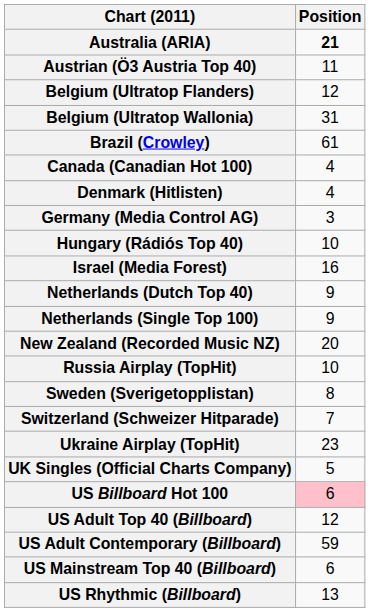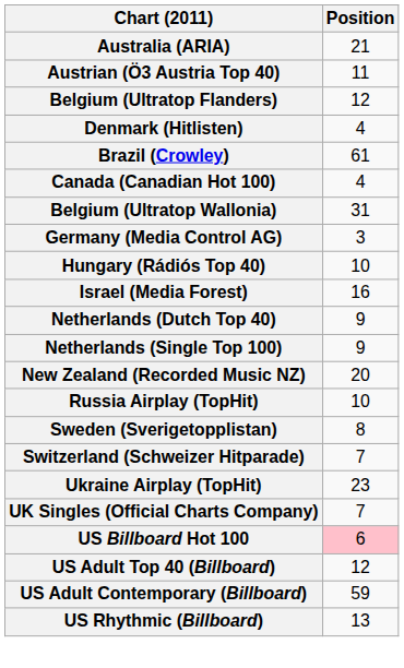Australia (ARIA) | Position: bold -> normal
rows swapped: Belgium (Ultratop Wallonia) <-> Denmark (Hitlisten)
UK Singles (Official Charts Company) | Position: 5 -> 7
- row: US Mainstream Top 40 (Billboard) | 6
